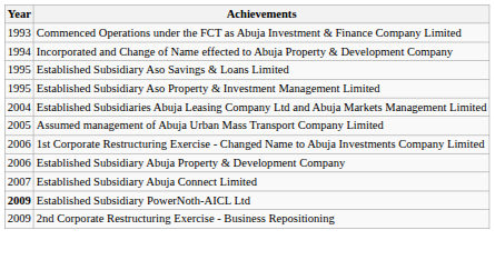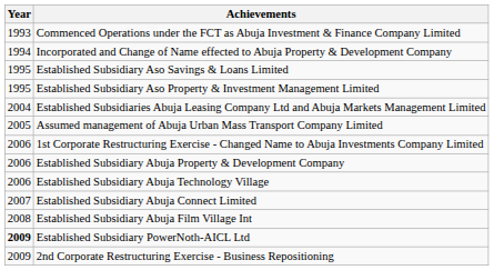+ row: 2006 | Established Subsidiary Abuja Technology Village
+ row: 2008 | Established Subsidiary Abuja Film Village Int
